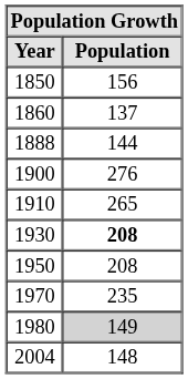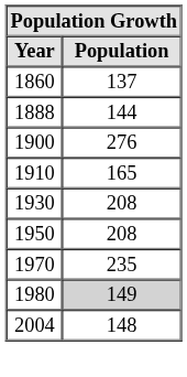- row: 1850 | 156
1910 | Population: 265 -> 165
1930 | Population: bold -> normal
